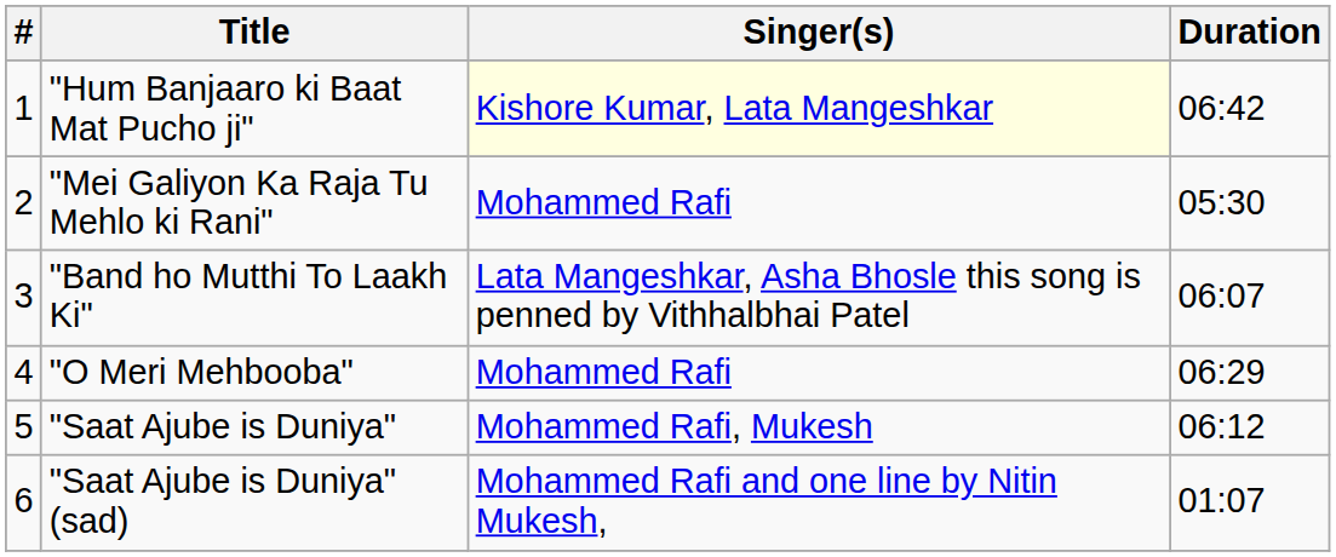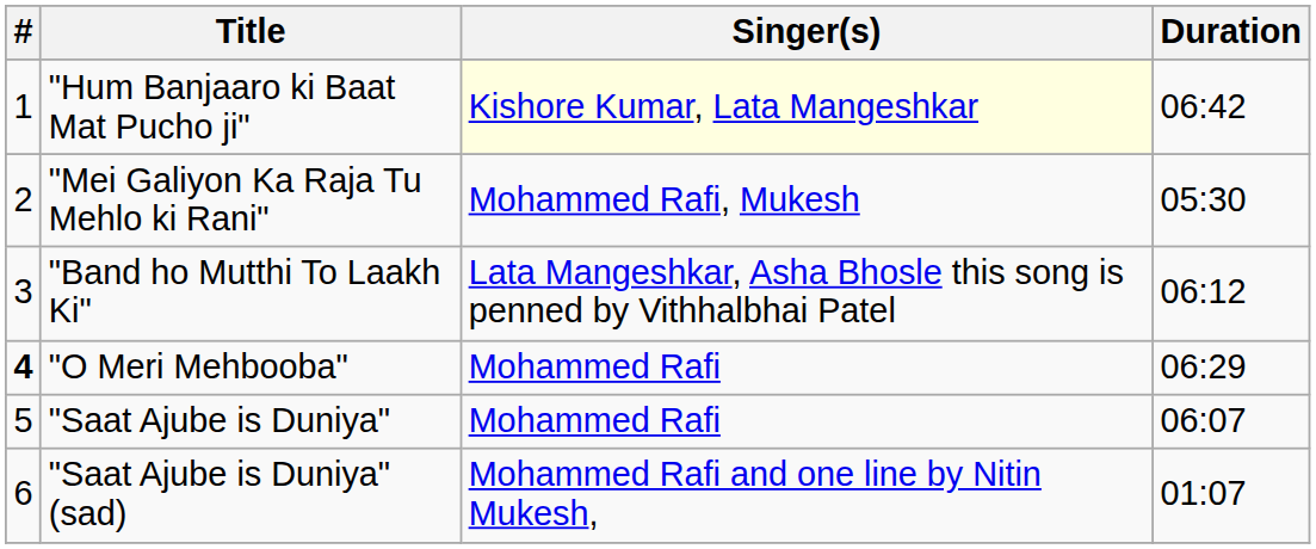"Mei Galiyon Ka Raja Tu Mehlo ki Rani" | Singer(s): Mohammed Rafi -> Mohammed Rafi, Mukesh
"Band ho Mutthi To Laakh Ki" | Duration: 06:07 -> 06:12
"O Meri Mehbooba" | #: normal -> bold
"Saat Ajube is Duniya" | Singer(s): Mohammed Rafi, Mukesh -> Mohammed Rafi
"Saat Ajube is Duniya" | Duration: 06:12 -> 06:07
